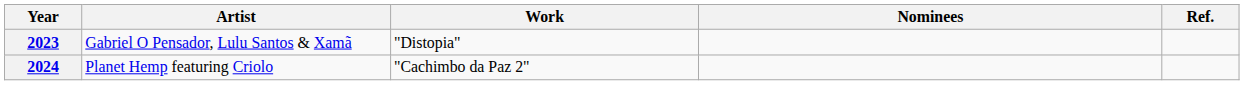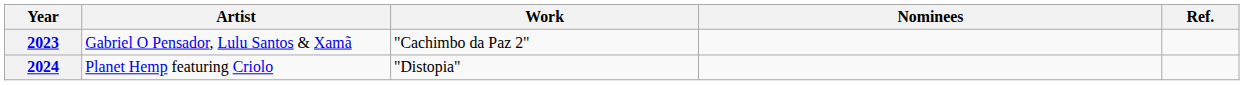2023 | Work: "Distopia" -> "Cachimbo da Paz 2"
2024 | Work: "Cachimbo da Paz 2" -> "Distopia"
